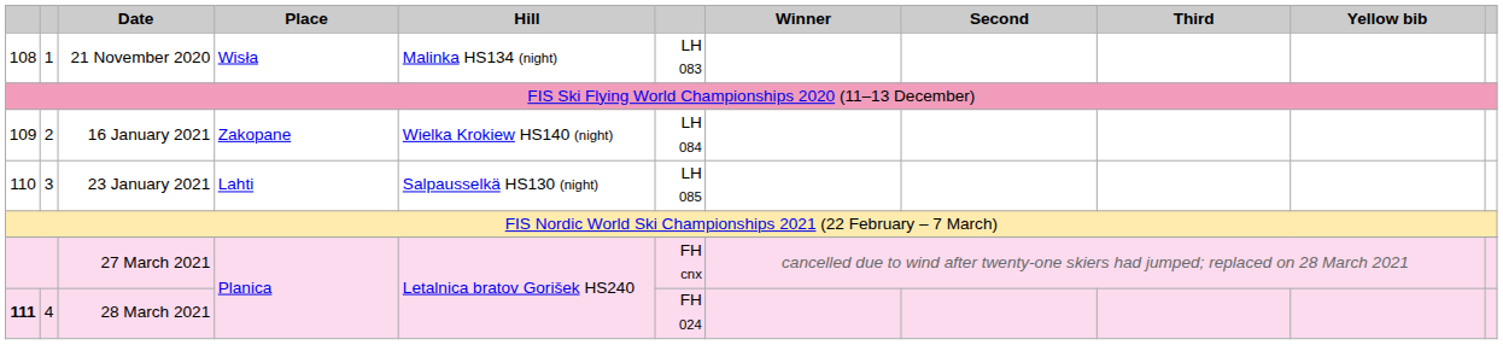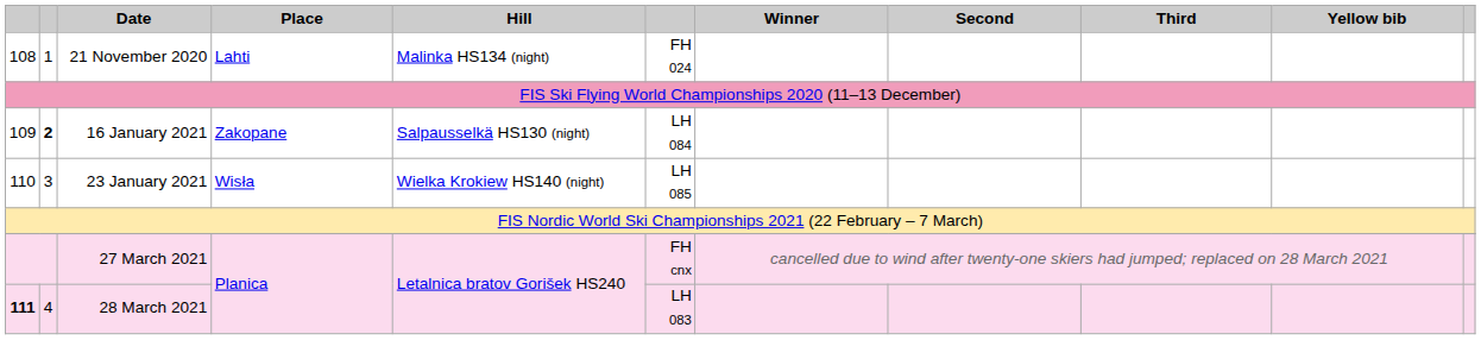21 November 2020 | Place: Wisła -> Lahti
21 November 2020 | column 6: LH 083 -> FH 024
16 January 2021 | column 2: normal -> bold
16 January 2021 | Hill: Wielka Krokiew HS140 (night) -> Salpausselkä HS130 (night)
23 January 2021 | Place: Lahti -> Wisła
23 January 2021 | Hill: Salpausselkä HS130 (night) -> Wielka Krokiew HS140 (night)
28 March 2021 | column 6: FH 024 -> LH 083
